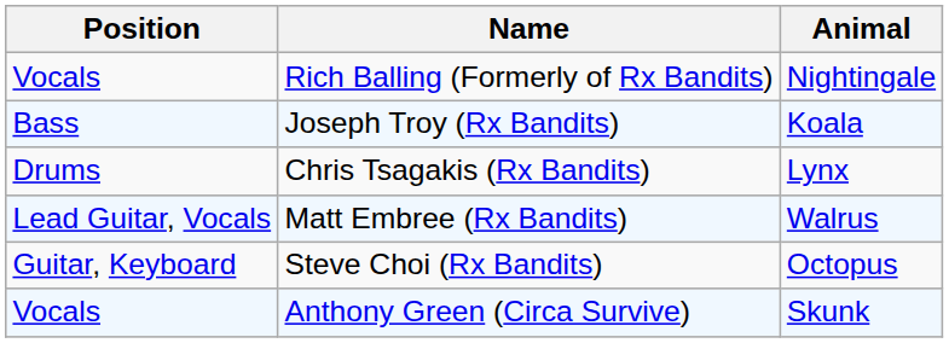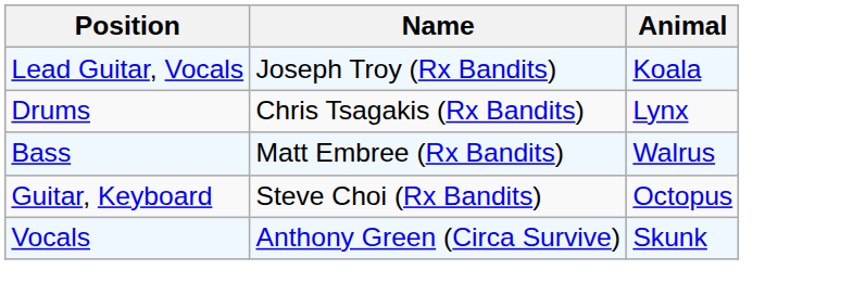- row: Vocals | Rich Balling (Formerly of Rx Bandits) | Nightingale
Joseph Troy (Rx Bandits) | Position: Bass -> Lead Guitar, Vocals
Matt Embree (Rx Bandits) | Position: Lead Guitar, Vocals -> Bass
